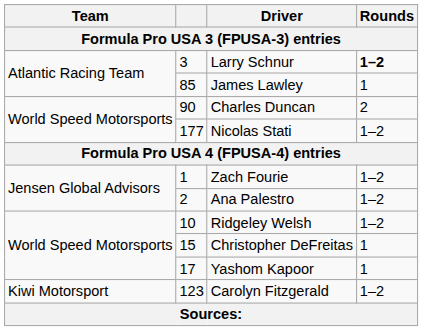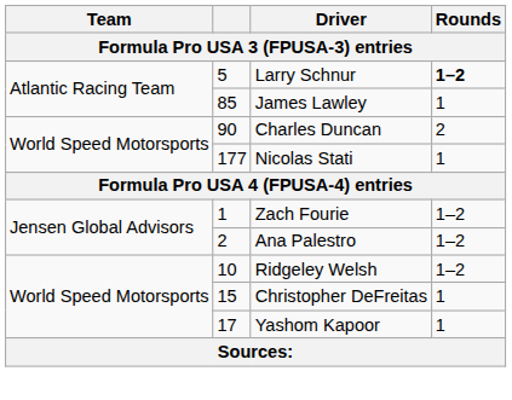Larry Schnur | column 2: 3 -> 5
Nicolas Stati | Rounds: 1–2 -> 1
- row: Kiwi Motorsport | 123 | Carolyn Fitzgerald | 1–2
